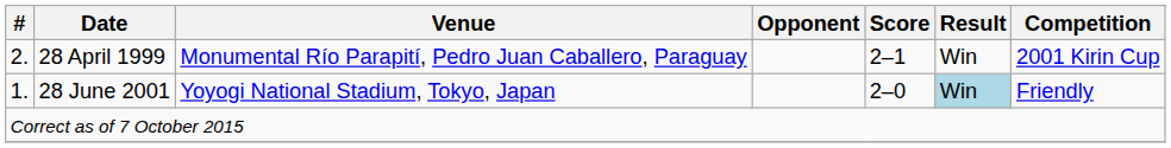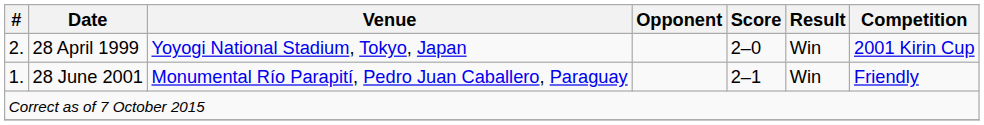28 April 1999 | Venue: Monumental Río Parapití, Pedro Juan Caballero, Paraguay -> Yoyogi National Stadium, Tokyo, Japan
28 April 1999 | Score: 2–1 -> 2–0
28 June 2001 | Venue: Yoyogi National Stadium, Tokyo, Japan -> Monumental Río Parapití, Pedro Juan Caballero, Paraguay
28 June 2001 | Score: 2–0 -> 2–1
28 June 2001 | Result: lightblue background -> no background
